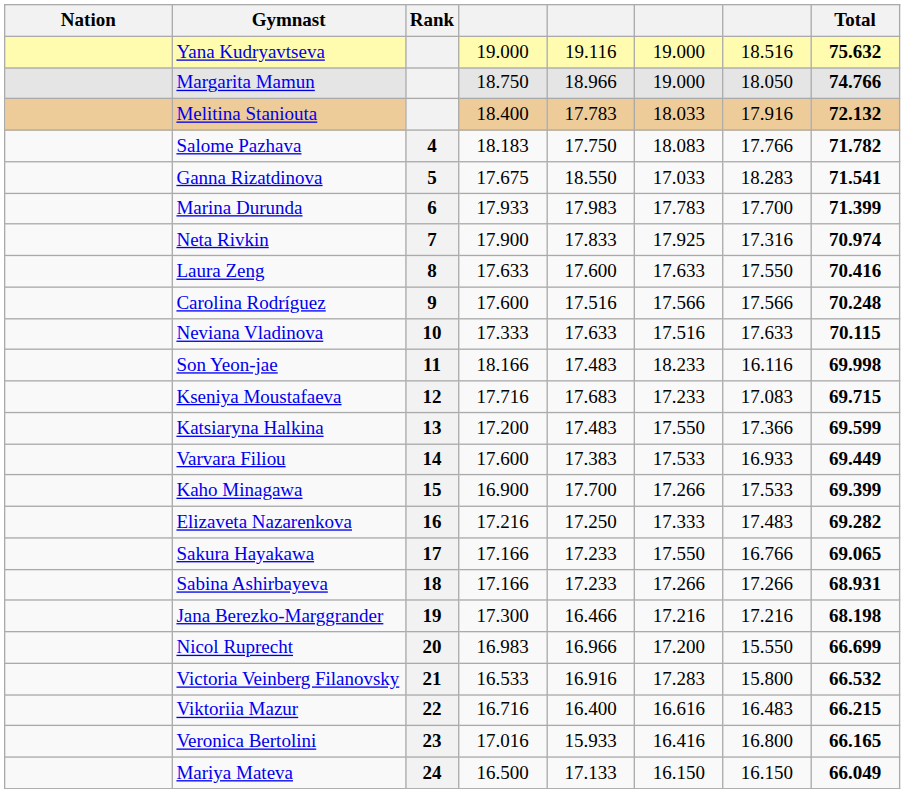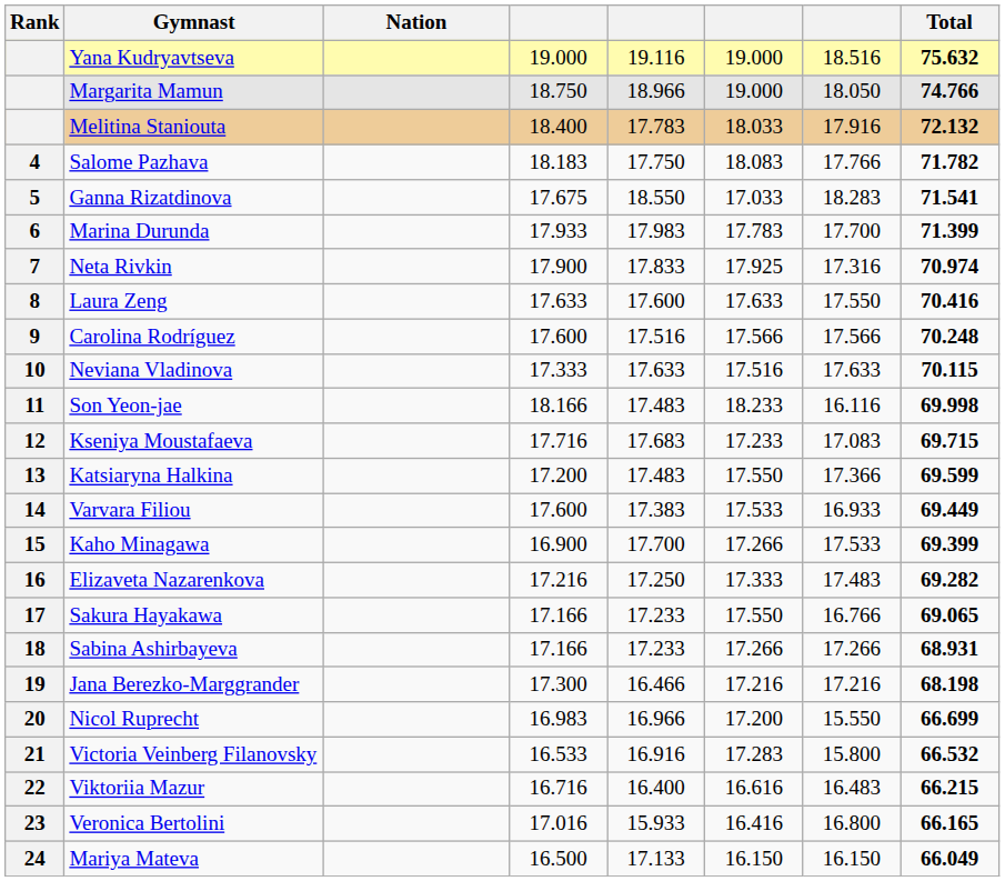columns swapped: Rank <-> Nation
